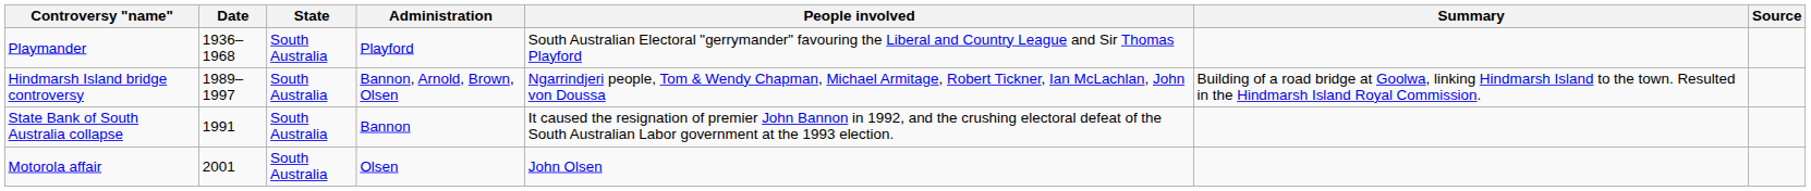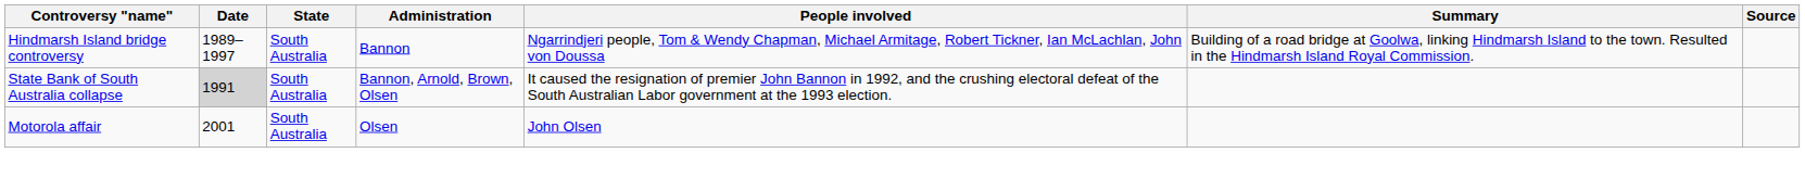- row: Playmander | 1936–1968 | South Australia | Playford | South Australian Electoral "gerrymander" favouring the Liberal and Country League and Sir Thomas Playford
Hindmarsh Island bridge controversy | Administration: Bannon, Arnold, Brown, Olsen -> Bannon
State Bank of South Australia collapse | Date: no background -> lightgrey background
State Bank of South Australia collapse | Administration: Bannon -> Bannon, Arnold, Brown, Olsen
